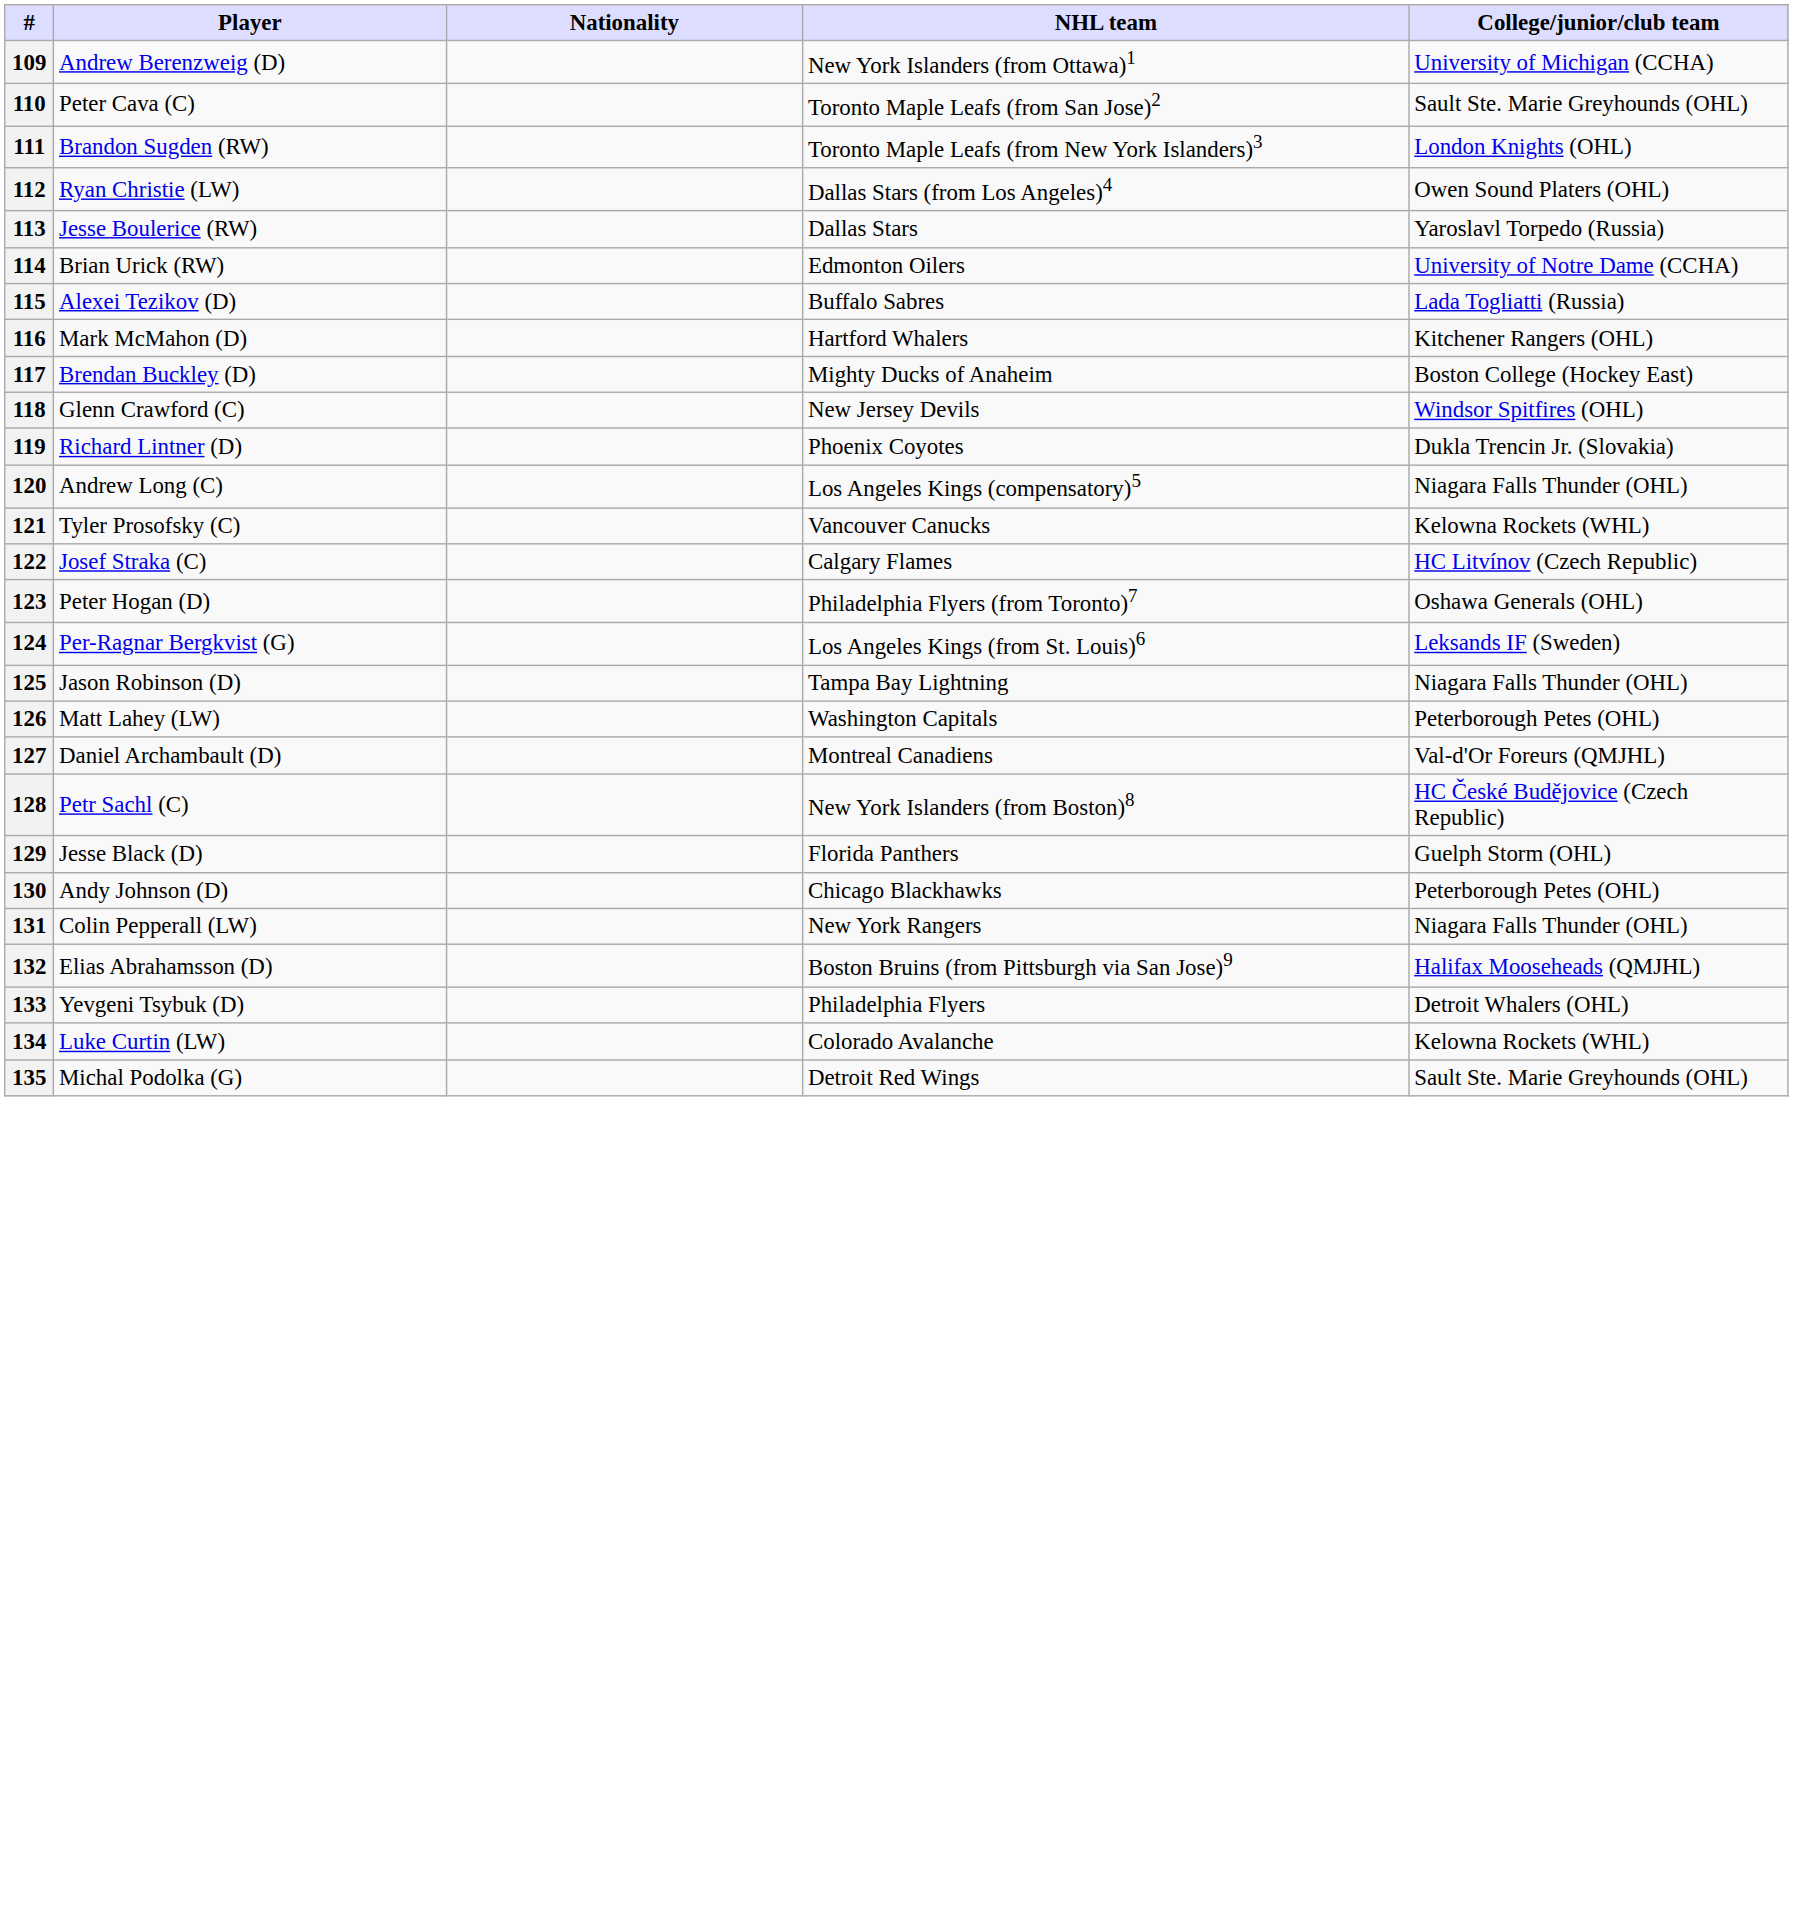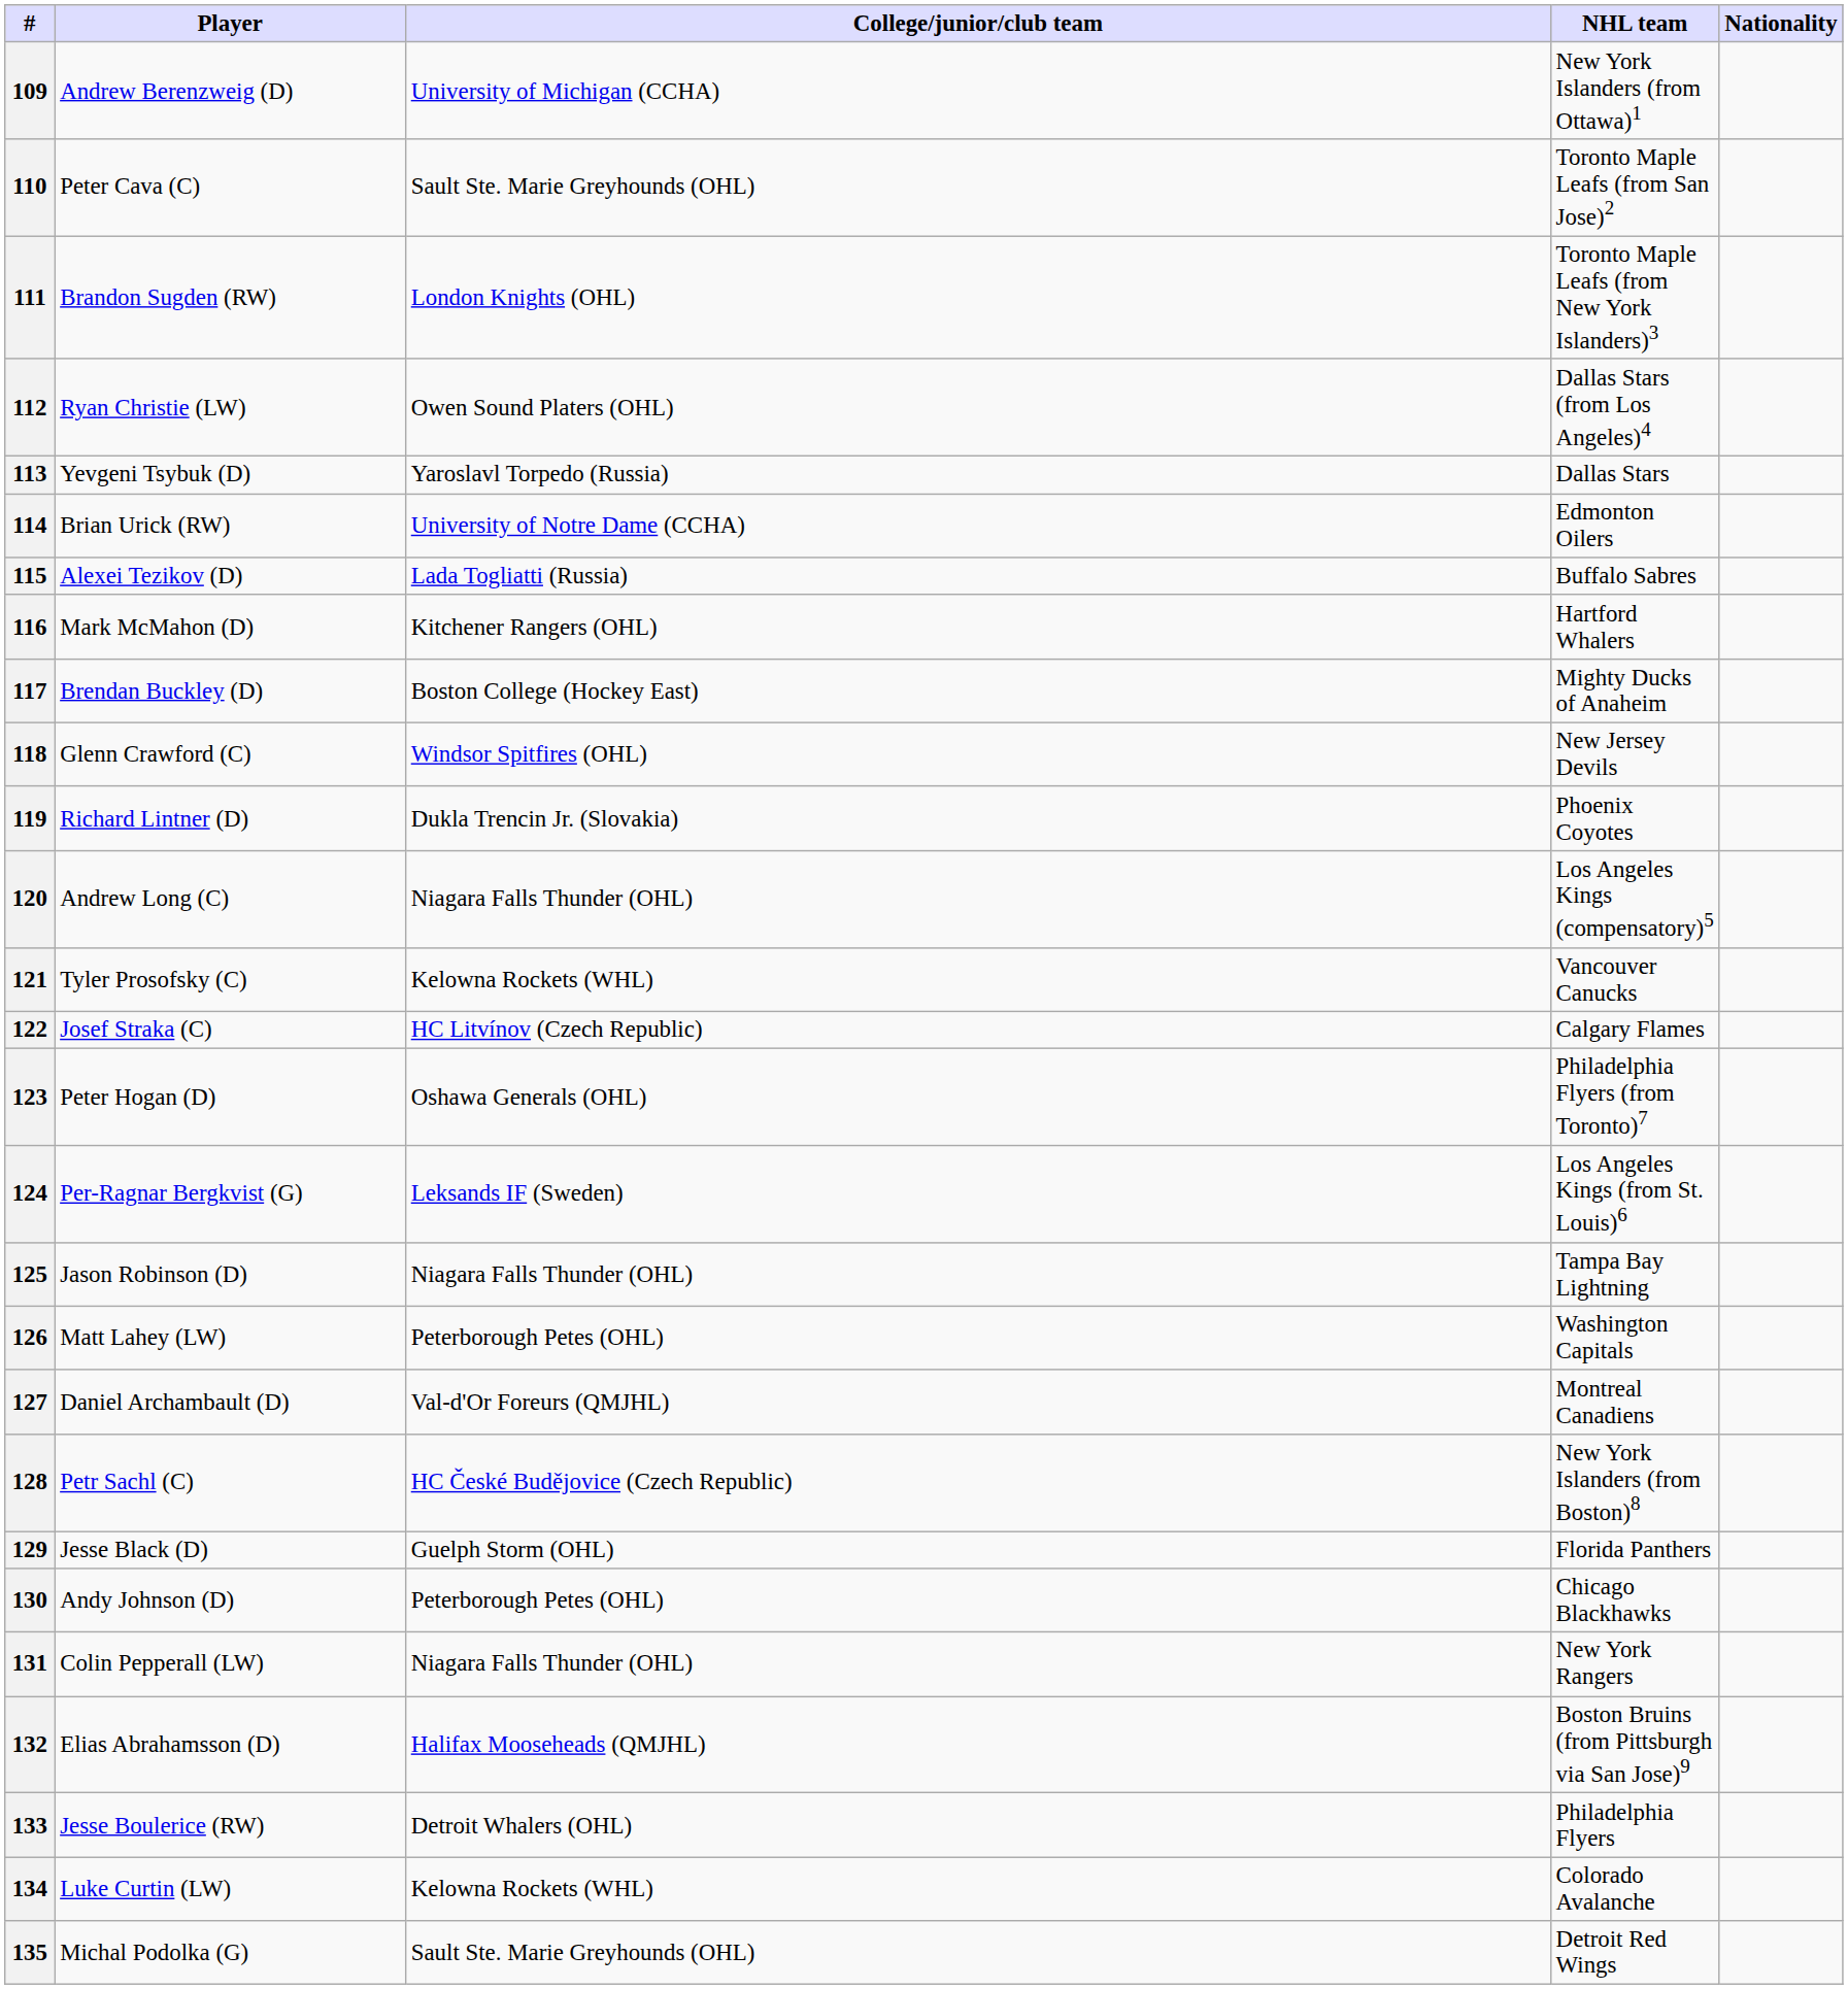columns swapped: Nationality <-> College/junior/club team
113 | Player: Jesse Boulerice (RW) -> Yevgeni Tsybuk (D)
133 | Player: Yevgeni Tsybuk (D) -> Jesse Boulerice (RW)
